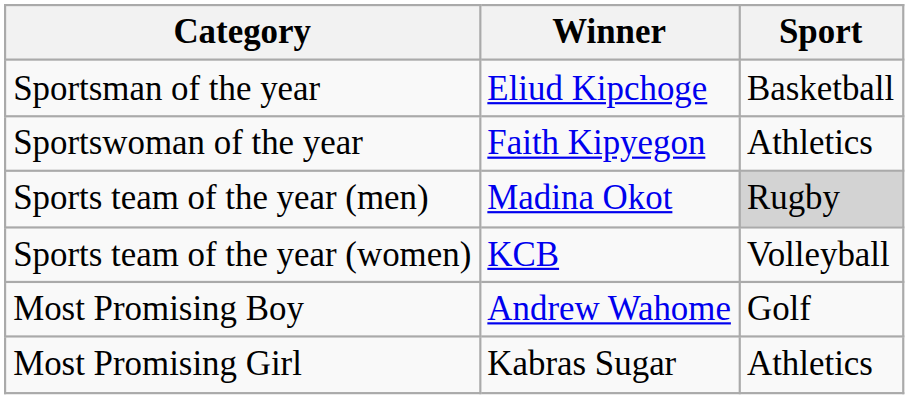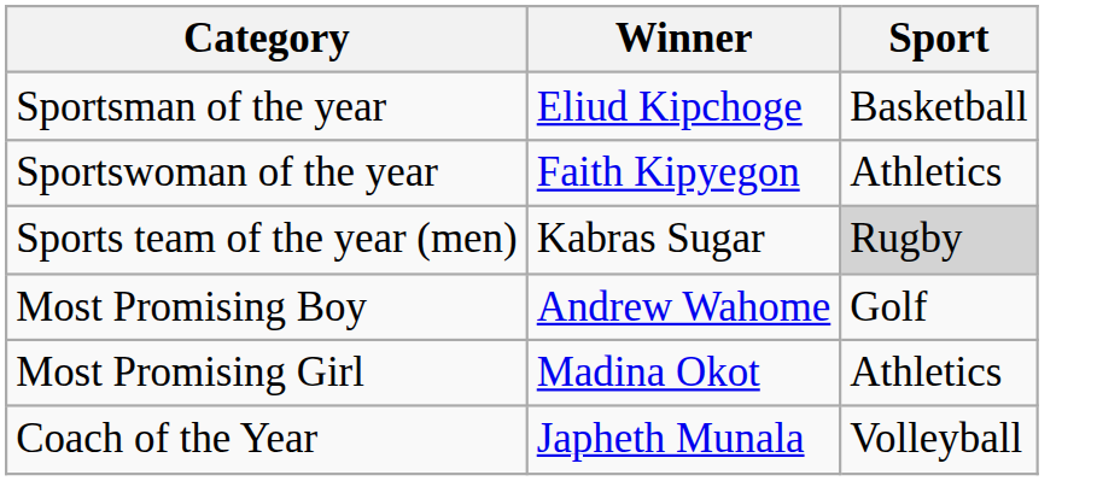Sports team of the year (men) | Winner: Madina Okot -> Kabras Sugar
- row: Sports team of the year (women) | KCB | Volleyball
Most Promising Girl | Winner: Kabras Sugar -> Madina Okot
+ row: Coach of the Year | Japheth Munala | Volleyball
